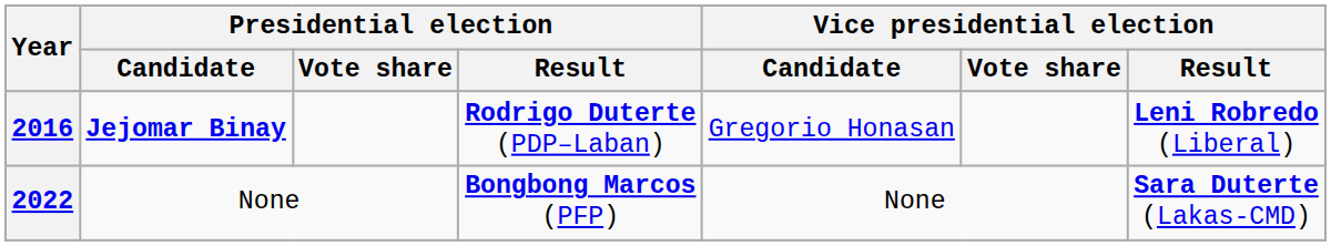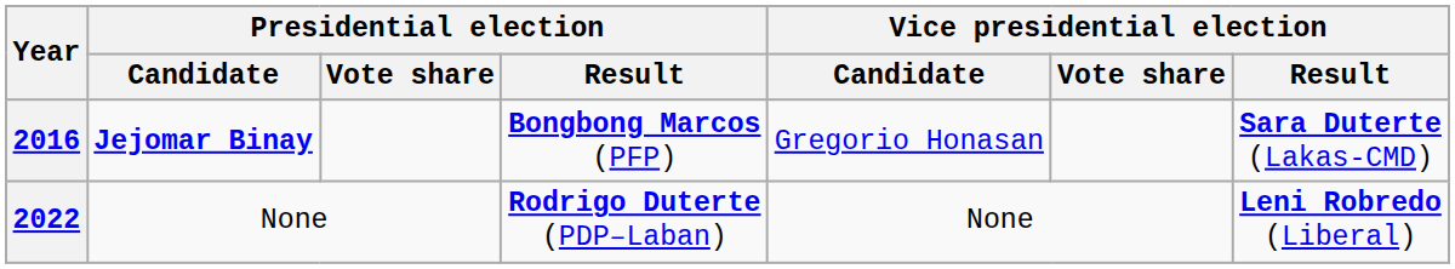2016 | Presidential election / Result: Rodrigo Duterte (PDP–Laban) -> Bongbong Marcos (PFP)
2016 | Vice presidential election / Result: Leni Robredo (Liberal) -> Sara Duterte (Lakas-CMD)
2022 | Presidential election / Result: Bongbong Marcos (PFP) -> Rodrigo Duterte (PDP–Laban)
2022 | Vice presidential election / Result: Sara Duterte (Lakas-CMD) -> Leni Robredo (Liberal)
